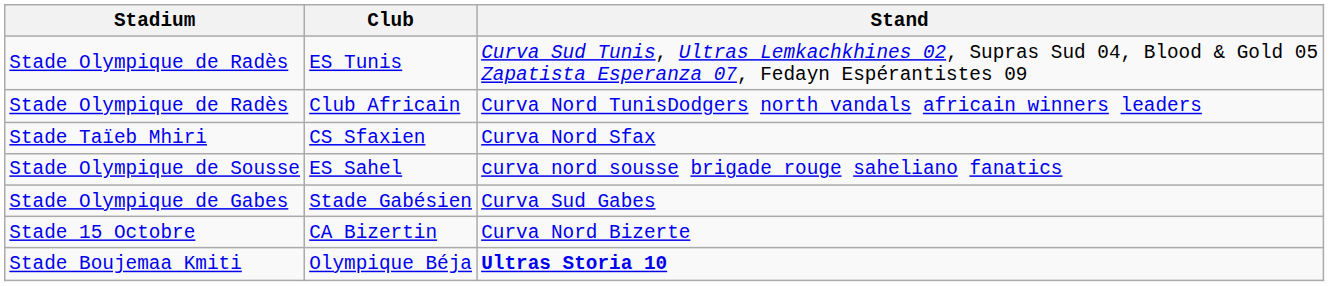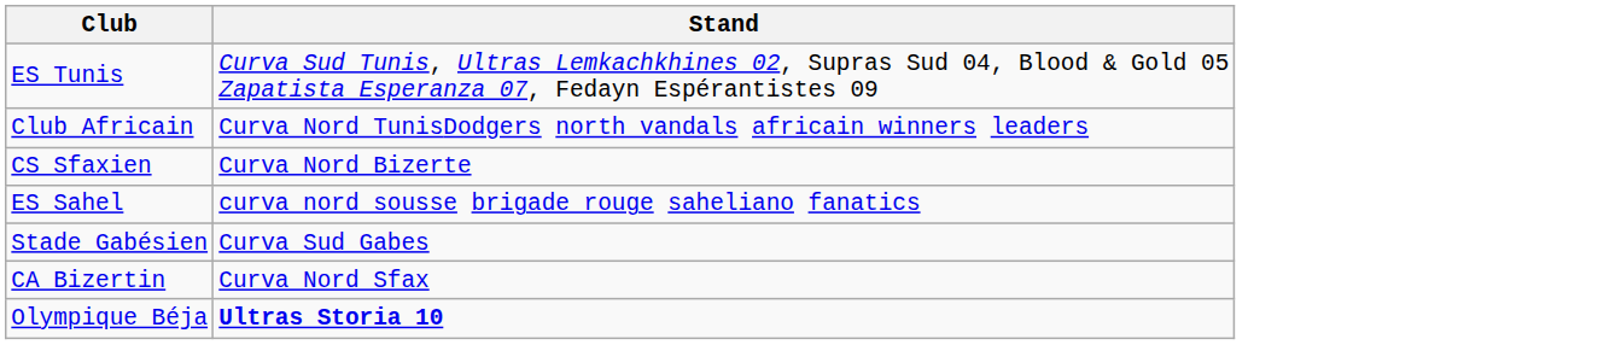- column: Stadium | Stade Olympique de Radès | Stade Olympique de Radès | Stade Taïeb Mhiri | Stade Olympique de Sousse | Stade Olympique de Gabes | Stade 15 Octobre | Stade Boujemaa Kmiti
CS Sfaxien | Stand: Curva Nord Sfax -> Curva Nord Bizerte
CA Bizertin | Stand: Curva Nord Bizerte -> Curva Nord Sfax
